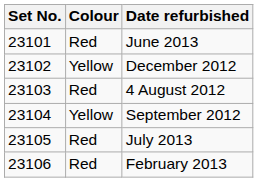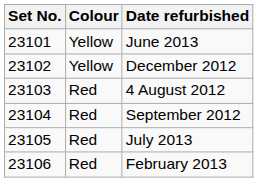June 2013 | Colour: Red -> Yellow
September 2012 | Colour: Yellow -> Red
